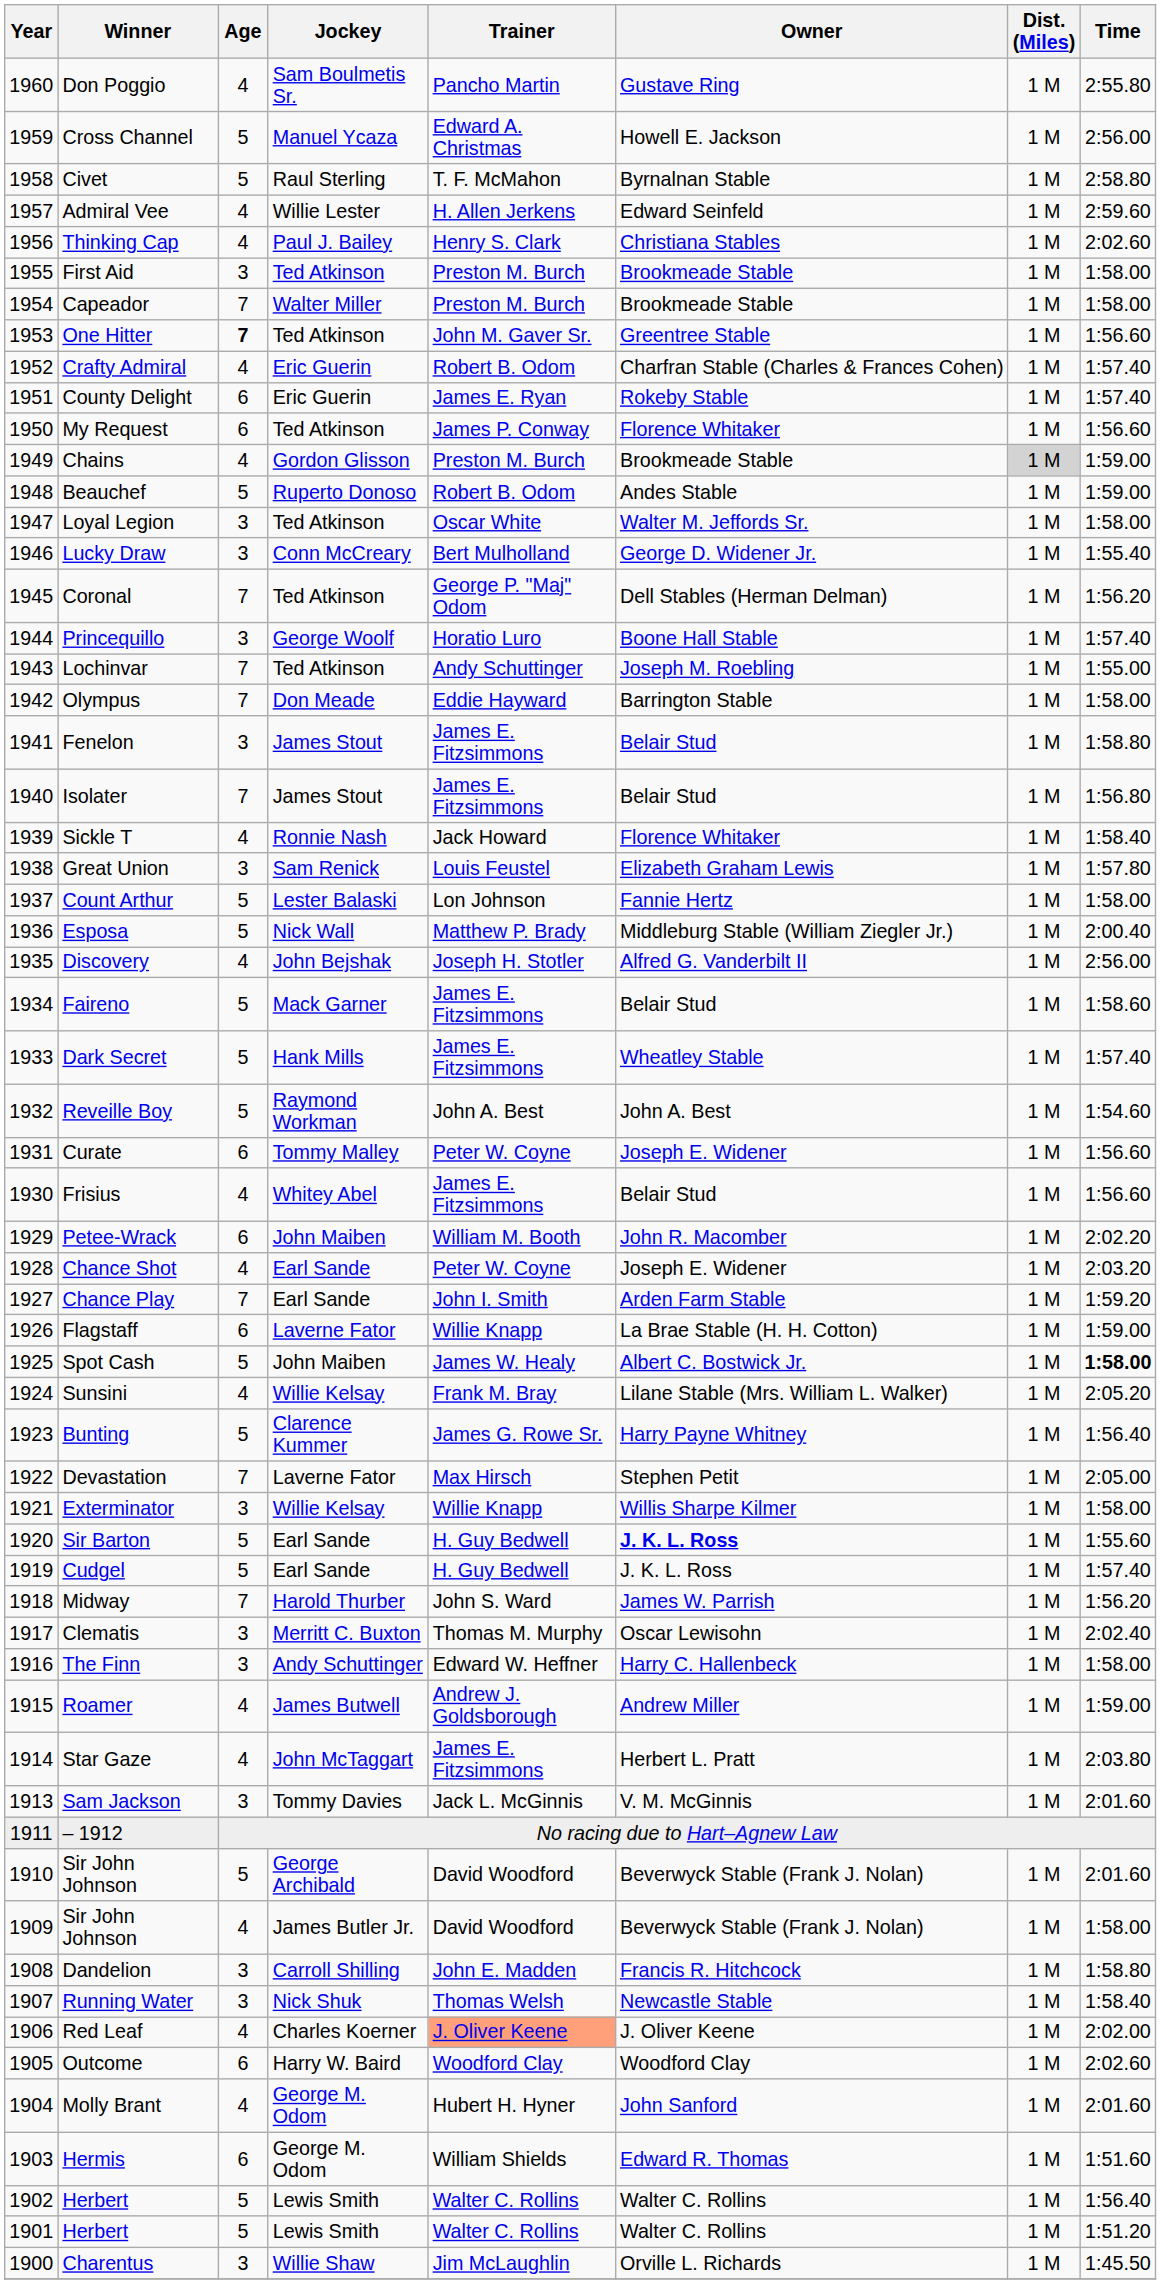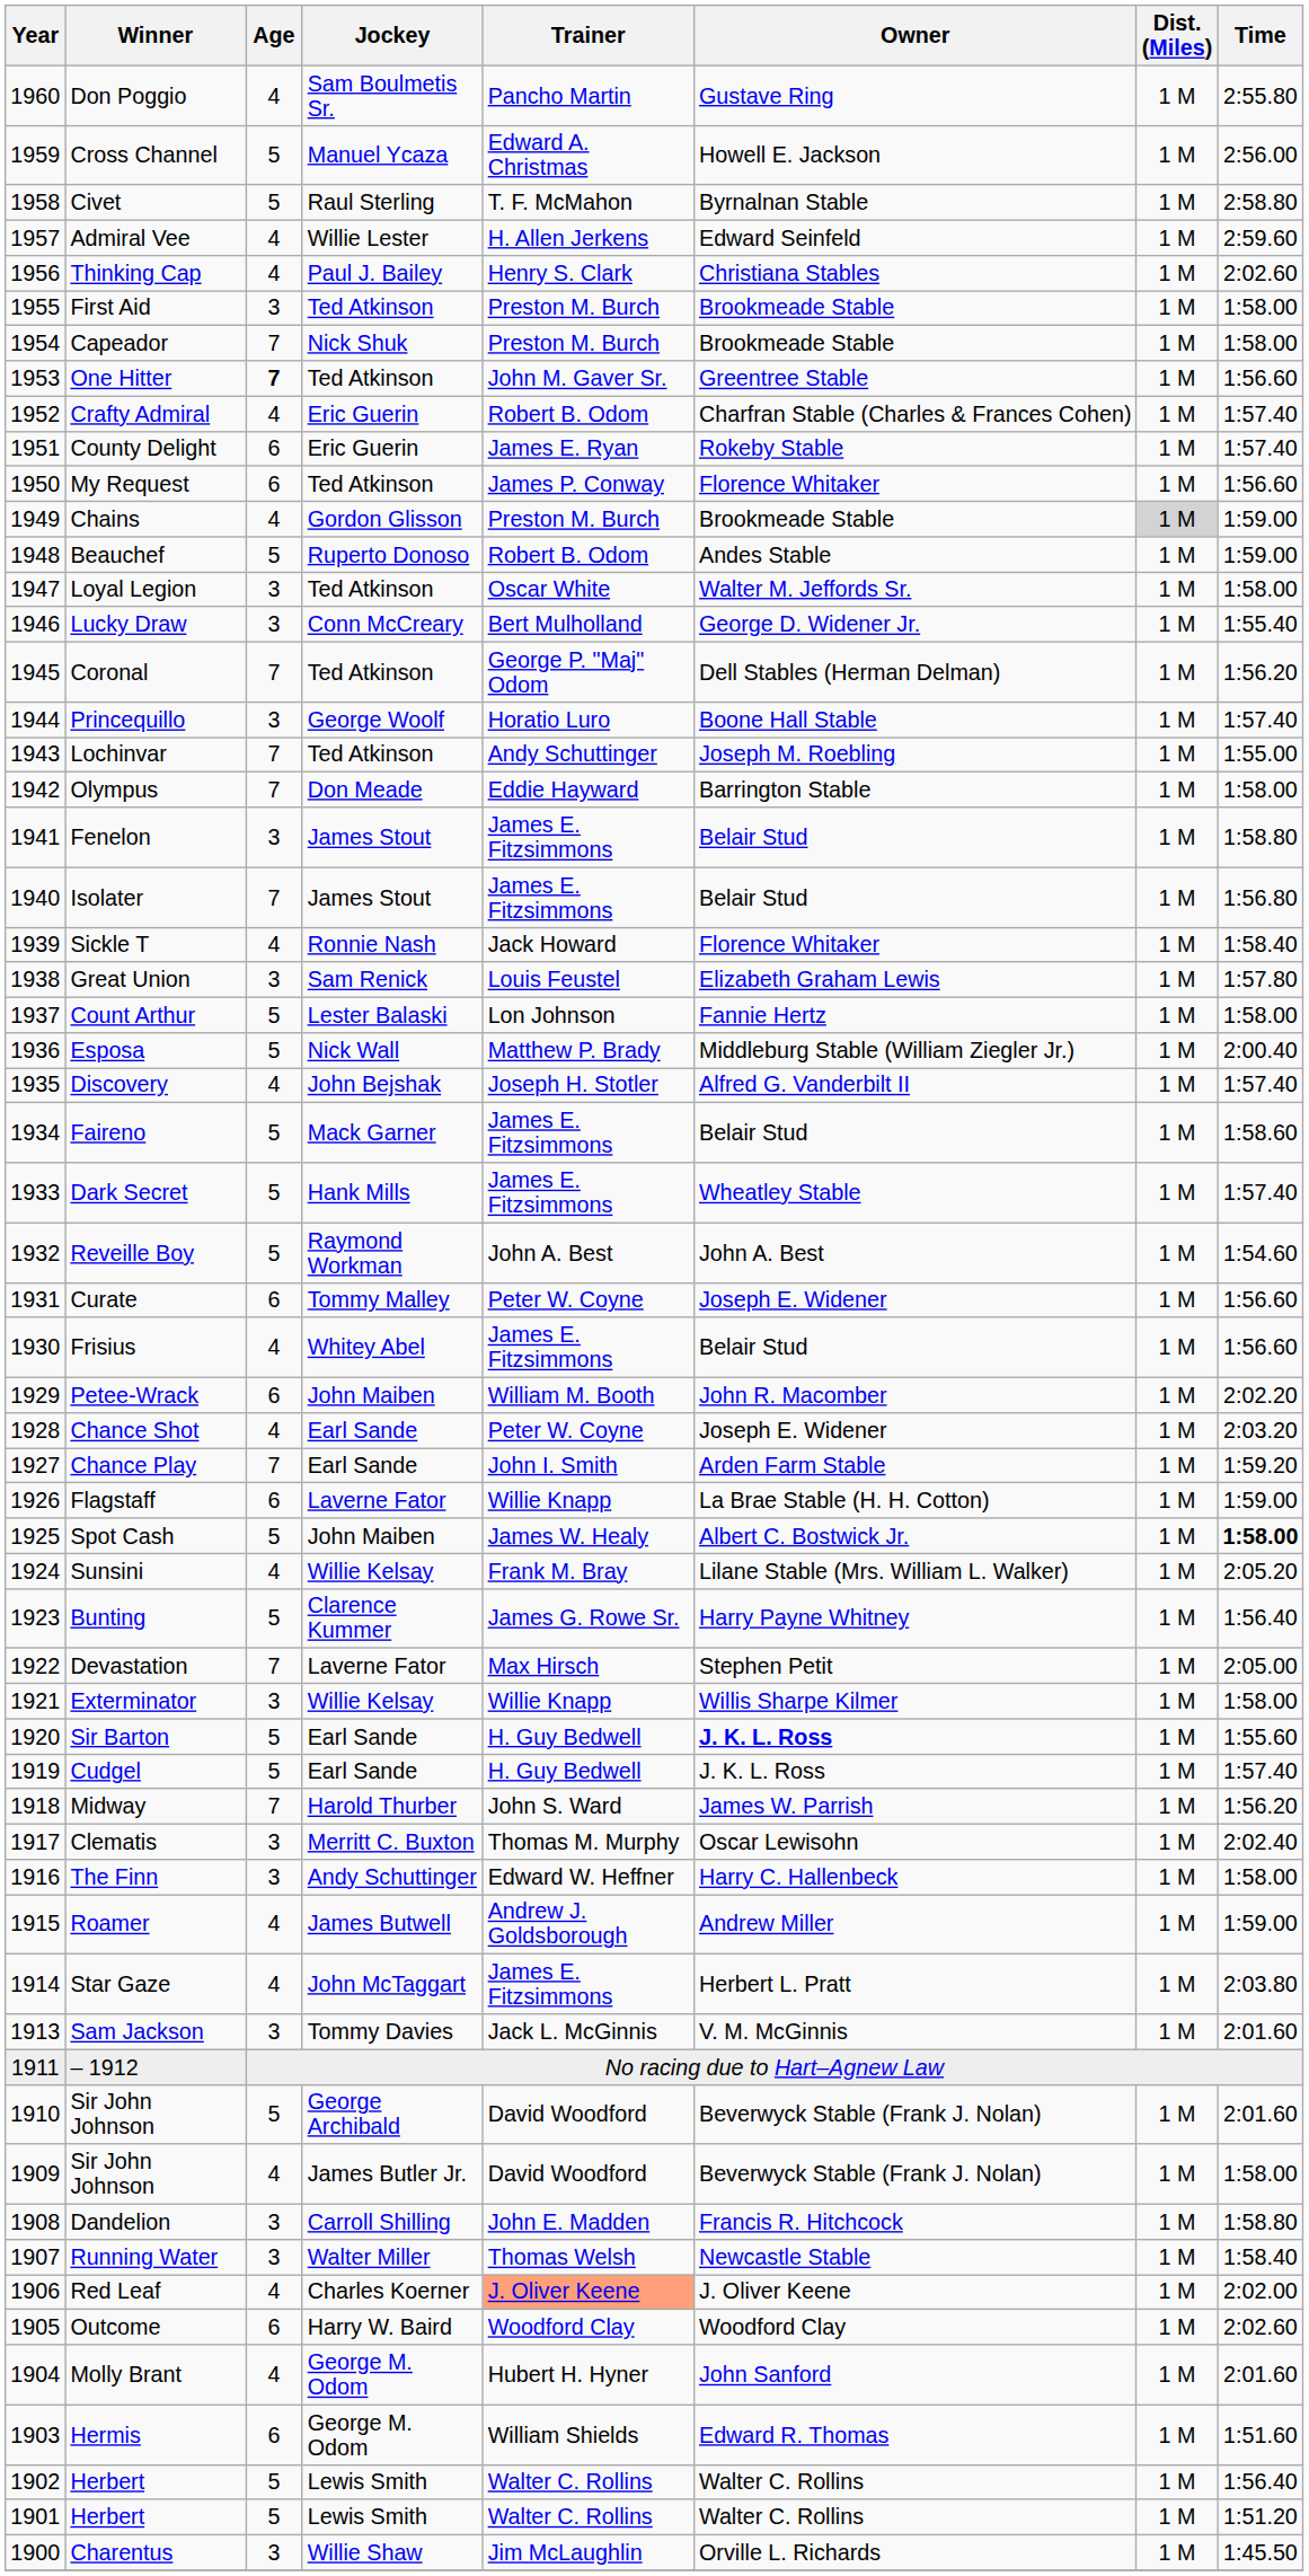Capeador | Jockey: Walter Miller -> Nick Shuk
Discovery | Time: 2:56.00 -> 1:57.40
Running Water | Jockey: Nick Shuk -> Walter Miller
